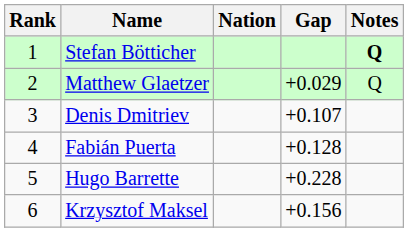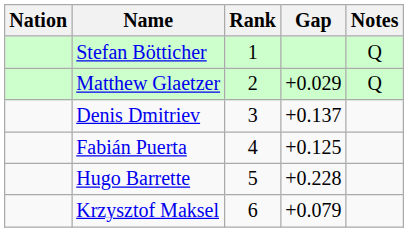columns swapped: Rank <-> Nation
Stefan Bötticher | Notes: bold -> normal
Denis Dmitriev | Gap: +0.107 -> +0.137
Fabián Puerta | Gap: +0.128 -> +0.125
Krzysztof Maksel | Gap: +0.156 -> +0.079
